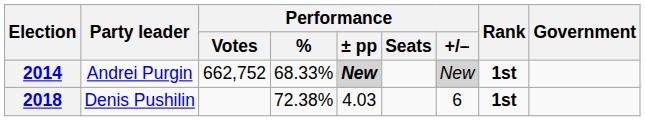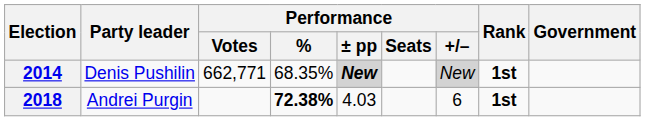2014 | Party leader: Andrei Purgin -> Denis Pushilin
2014 | Performance / Votes: 662,752 -> 662,771
2014 | Performance / %: 68.33% -> 68.35%
2018 | Party leader: Denis Pushilin -> Andrei Purgin
2018 | Performance / %: normal -> bold
